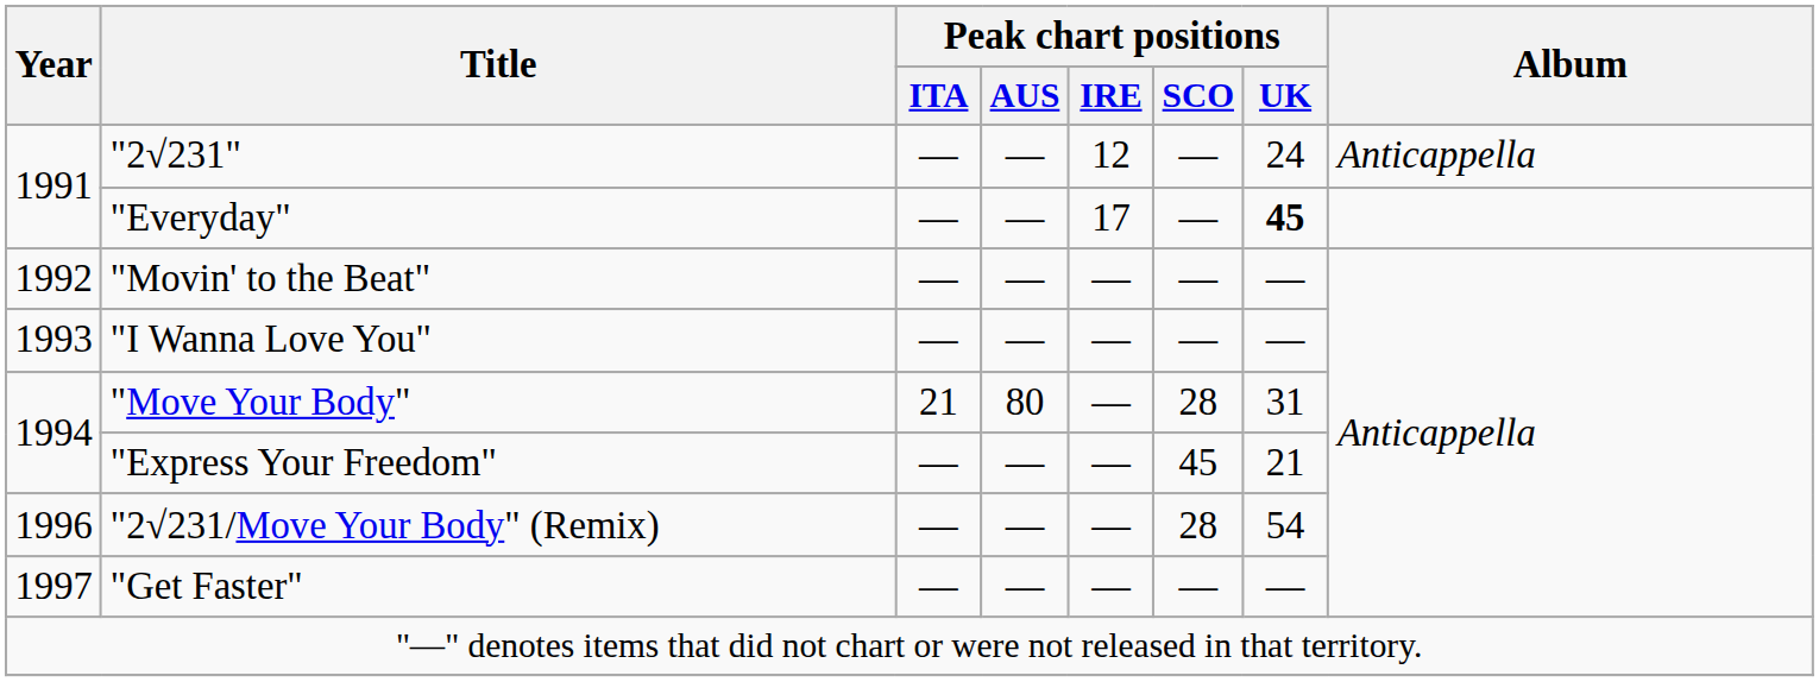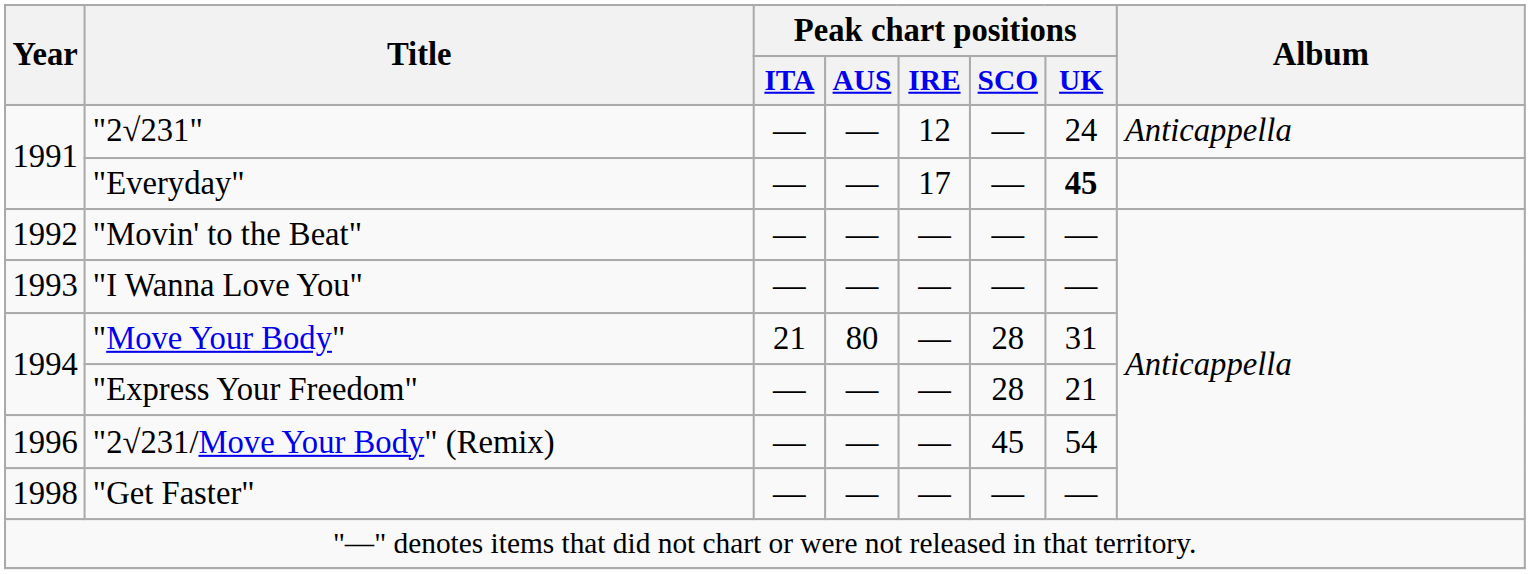"Express Your Freedom" | Peak chart positions / SCO: 45 -> 28
"2√231/Move Your Body" (Remix) | Peak chart positions / SCO: 28 -> 45
"Get Faster" | Year: 1997 -> 1998
